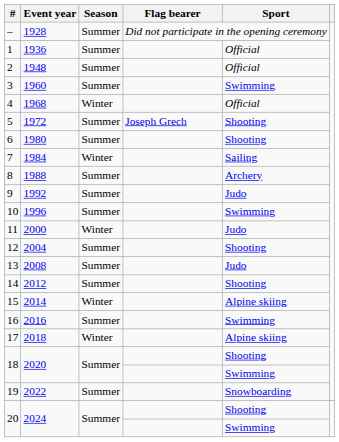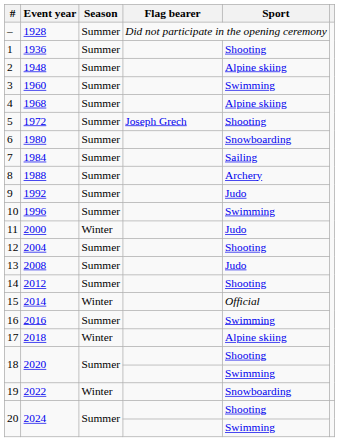1 | Sport: Official -> Shooting
2 | Sport: Official -> Alpine skiing
4 | Season: Winter -> Summer
4 | Sport: Official -> Alpine skiing
6 | Sport: Shooting -> Snowboarding
7 | Season: Winter -> Summer
15 | Sport: Alpine skiing -> Official
19 | Season: Summer -> Winter
